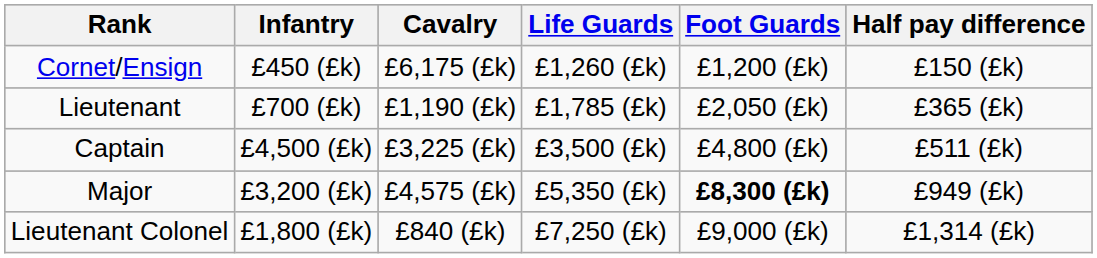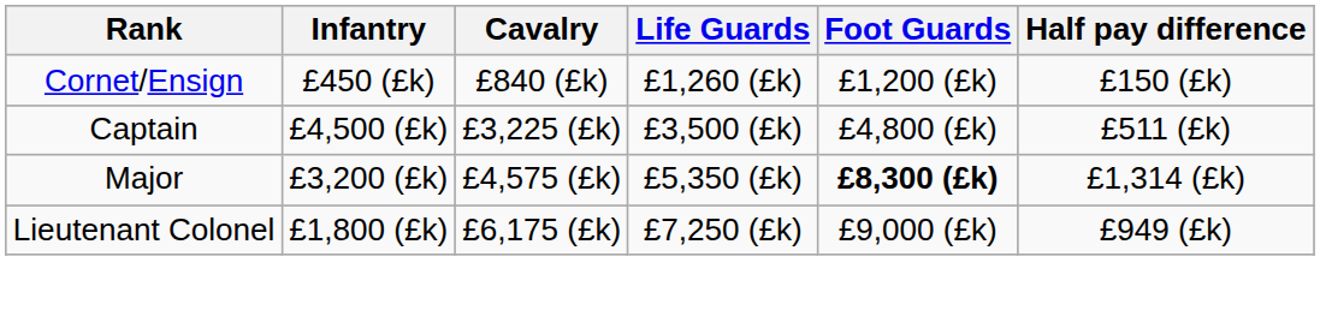Cornet/Ensign | Cavalry: £6,175 (£k) -> £840 (£k)
- row: Lieutenant | £700 (£k) | £1,190 (£k) | £1,785 (£k) | £2,050 (£k) | £365 (£k)
Major | Half pay difference: £949 (£k) -> £1,314 (£k)
Lieutenant Colonel | Cavalry: £840 (£k) -> £6,175 (£k)
Lieutenant Colonel | Half pay difference: £1,314 (£k) -> £949 (£k)
